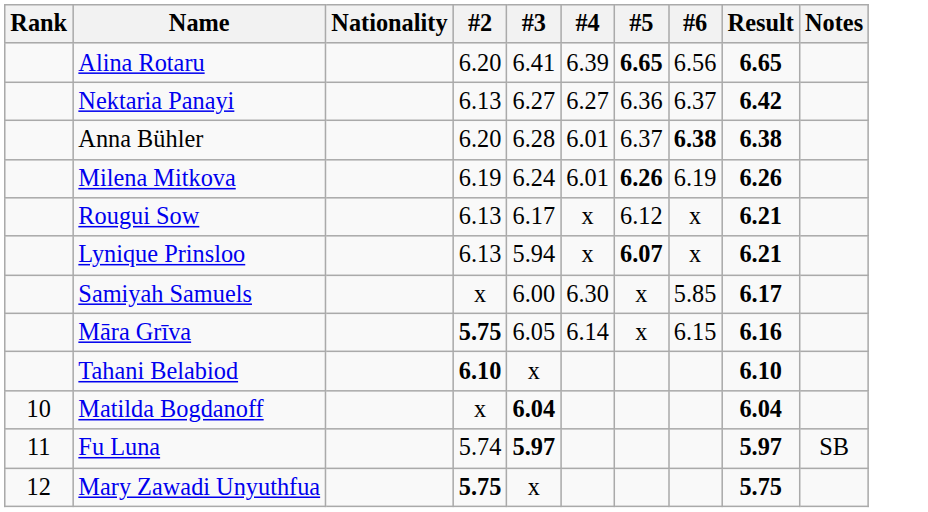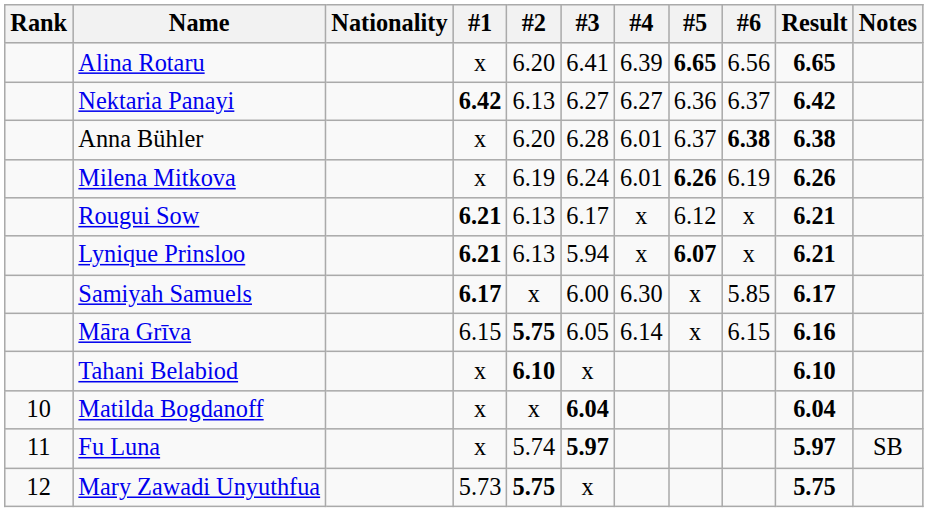+ column: #1 | x | 6.42 | x | x | 6.21 | 6.21 | 6.17 | 6.15 | x | x | x | 5.73
